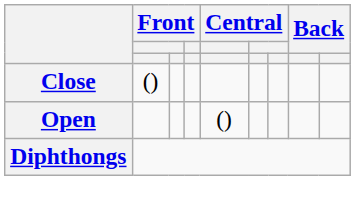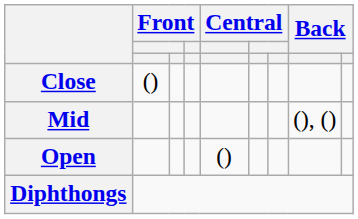+ row: Mid | (), ()
